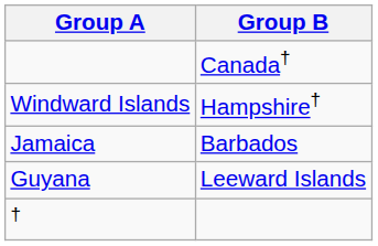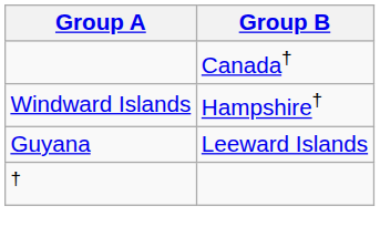- row: Jamaica | Barbados
